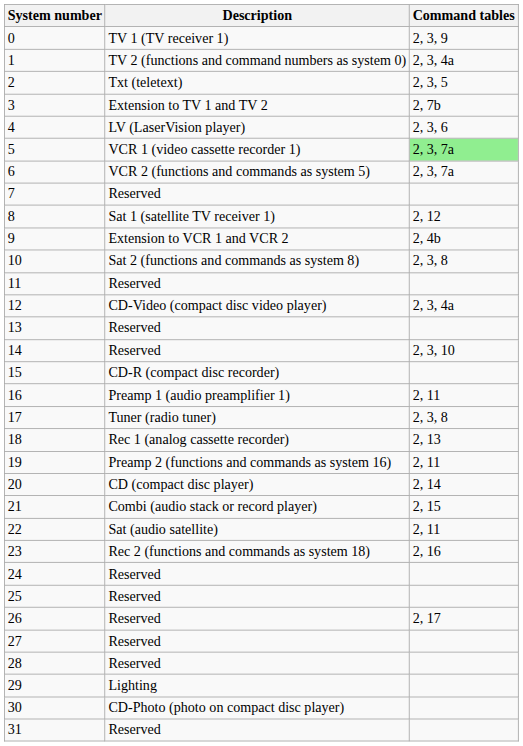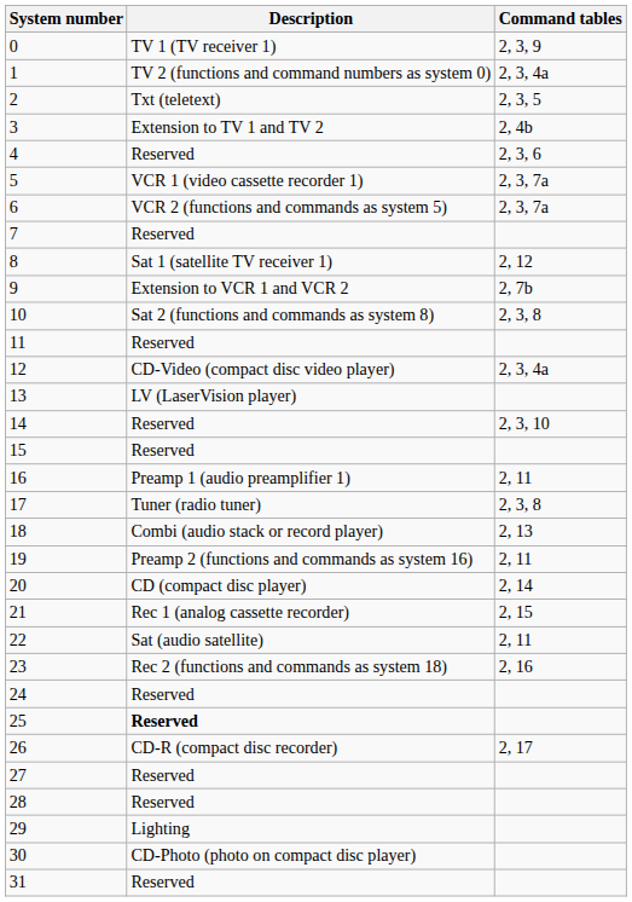3 | Command tables: 2, 7b -> 2, 4b
4 | Description: LV (LaserVision player) -> Reserved
5 | Command tables: lightgreen background -> no background
9 | Command tables: 2, 4b -> 2, 7b
13 | Description: Reserved -> LV (LaserVision player)
15 | Description: CD-R (compact disc recorder) -> Reserved
18 | Description: Rec 1 (analog cassette recorder) -> Combi (audio stack or record player)
21 | Description: Combi (audio stack or record player) -> Rec 1 (analog cassette recorder)
25 | Description: normal -> bold
26 | Description: Reserved -> CD-R (compact disc recorder)
